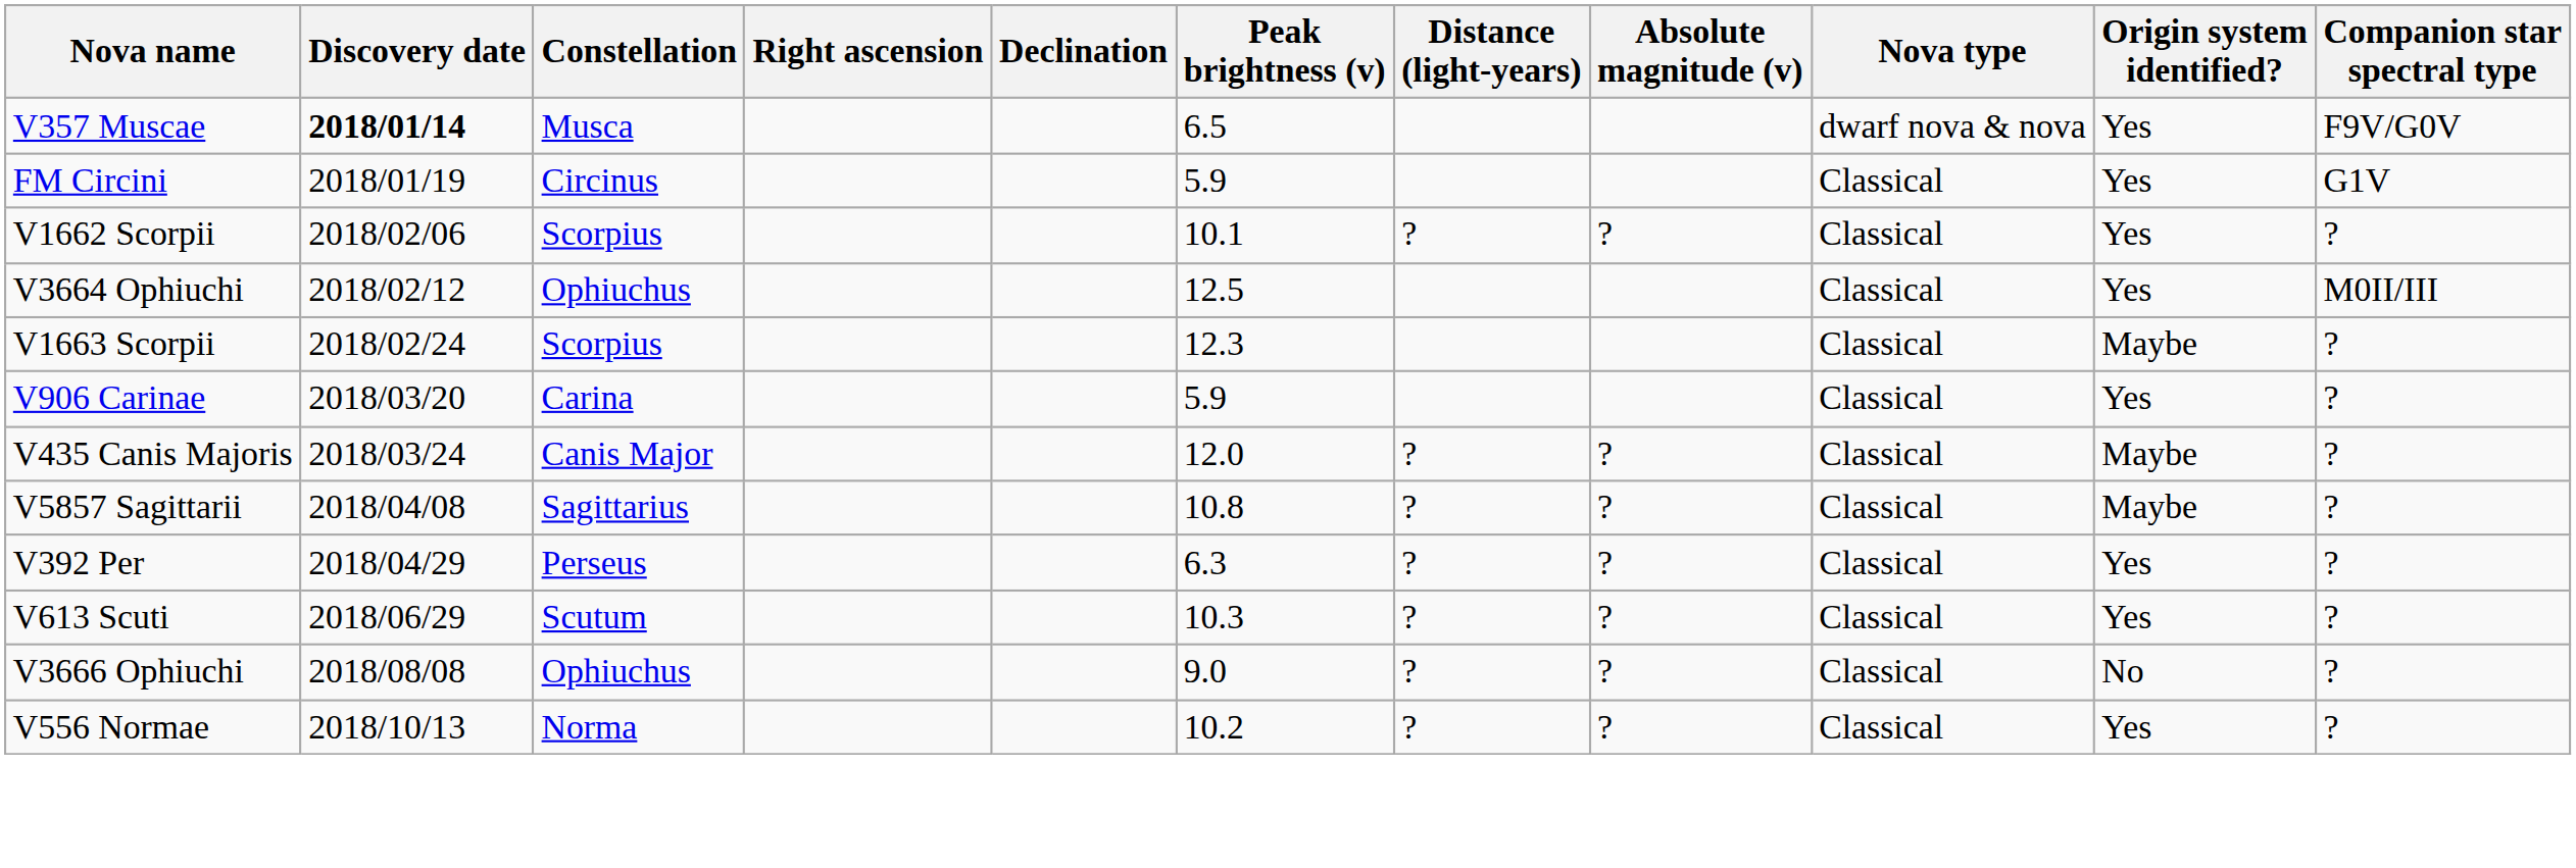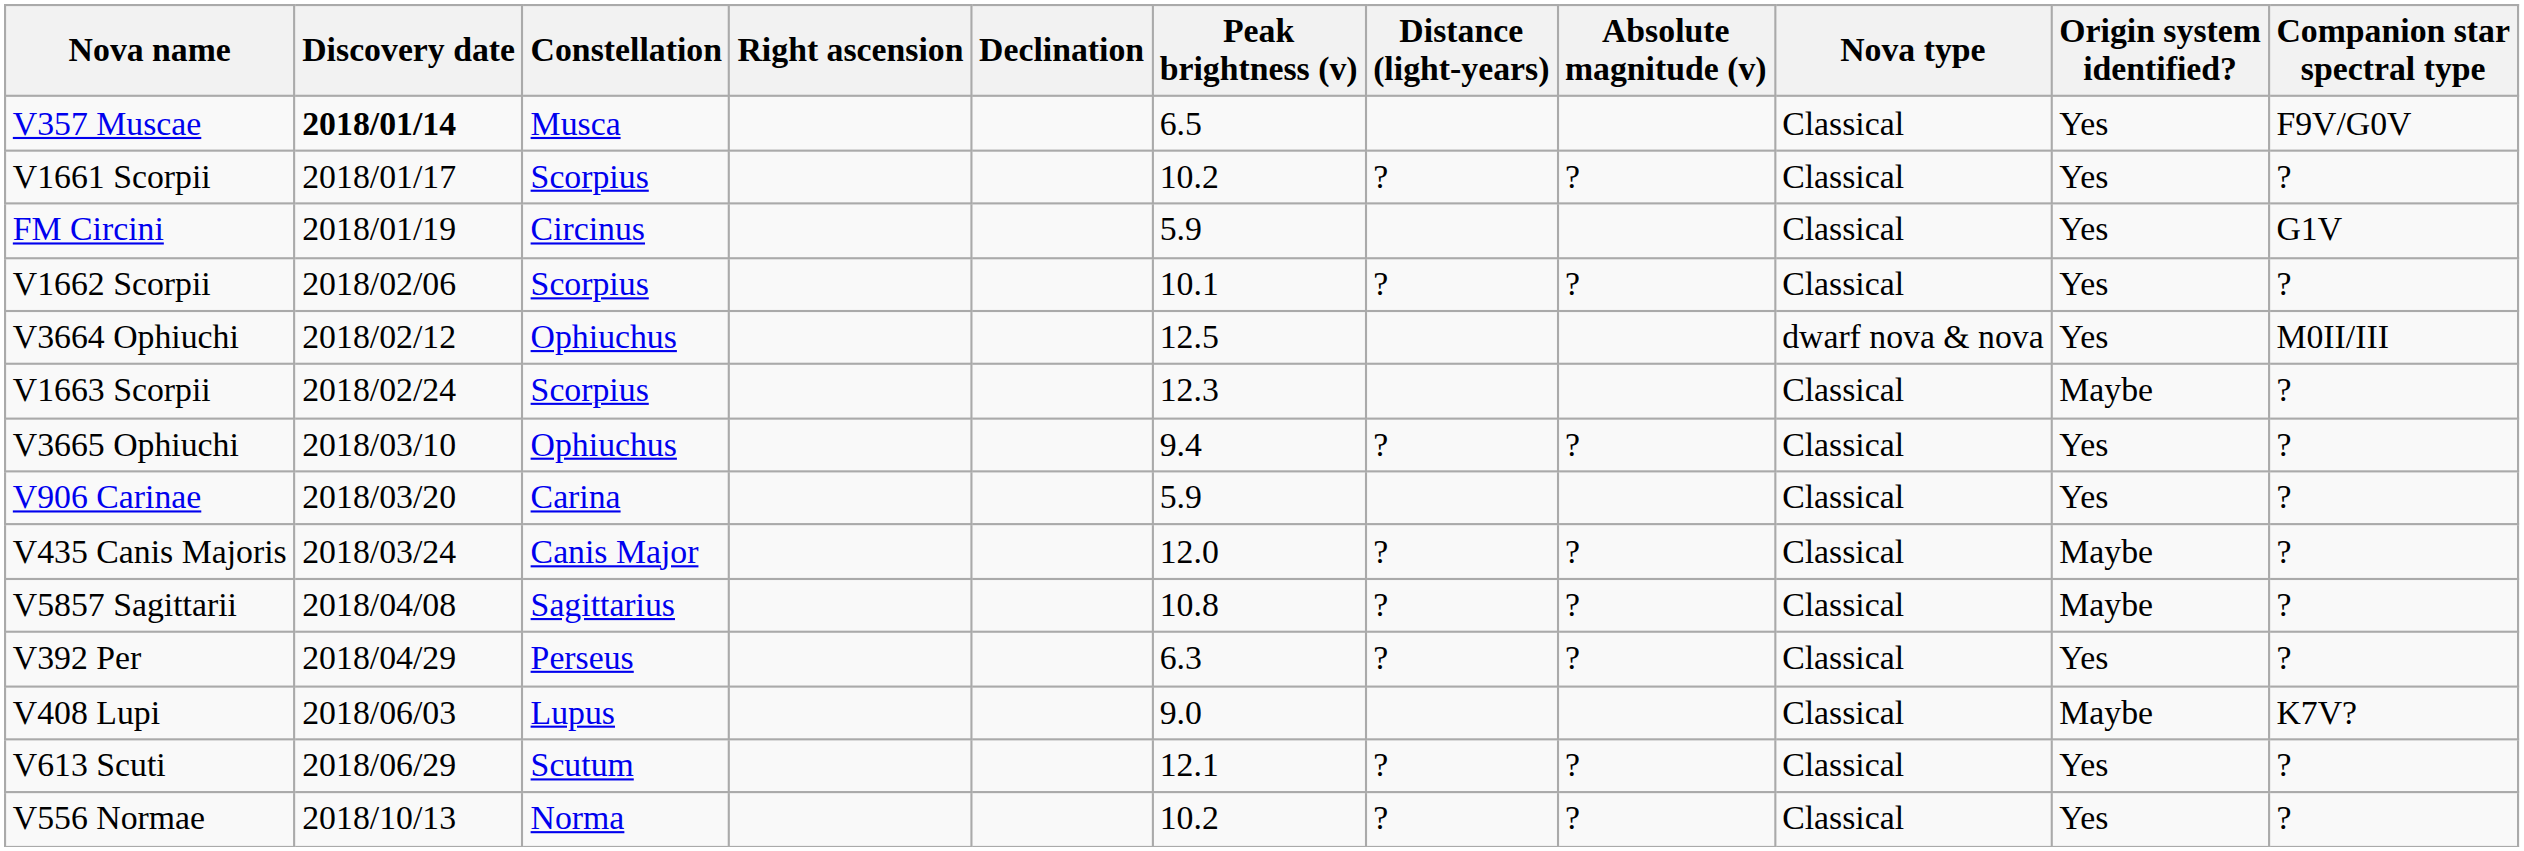V357 Muscae | Nova type: dwarf nova & nova -> Classical
+ row: V1661 Scorpii | 2018/01/17 | Scorpius | 10.2 | ? | ? | Classical | Yes | ?
V3664 Ophiuchi | Nova type: Classical -> dwarf nova & nova
+ row: V3665 Ophiuchi | 2018/03/10 | Ophiuchus | 9.4 | ? | ? | Classical | Yes | ?
+ row: V408 Lupi | 2018/06/03 | Lupus | 9.0 | Classical | Maybe | K7V?
V613 Scuti | Peak brightness (v): 10.3 -> 12.1
- row: V3666 Ophiuchi | 2018/08/08 | Ophiuchus | 9.0 | ? | ? | Classical | No | ?
